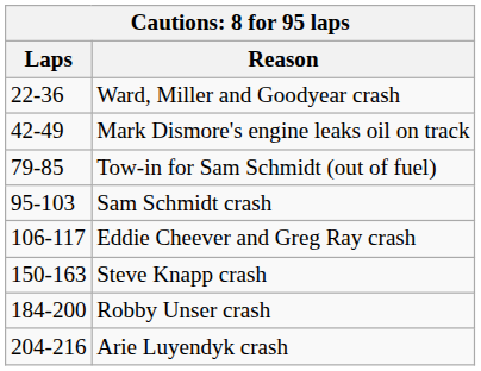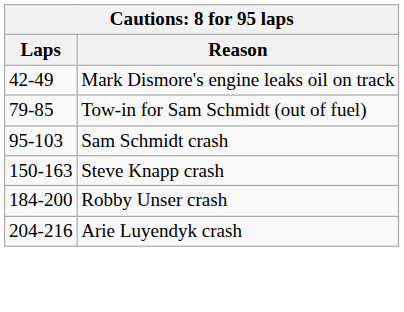- row: 22-36 | Ward, Miller and Goodyear crash
- row: 106-117 | Eddie Cheever and Greg Ray crash
